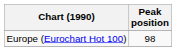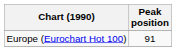Europe (Eurochart Hot 100) | Peak position: 98 -> 91
